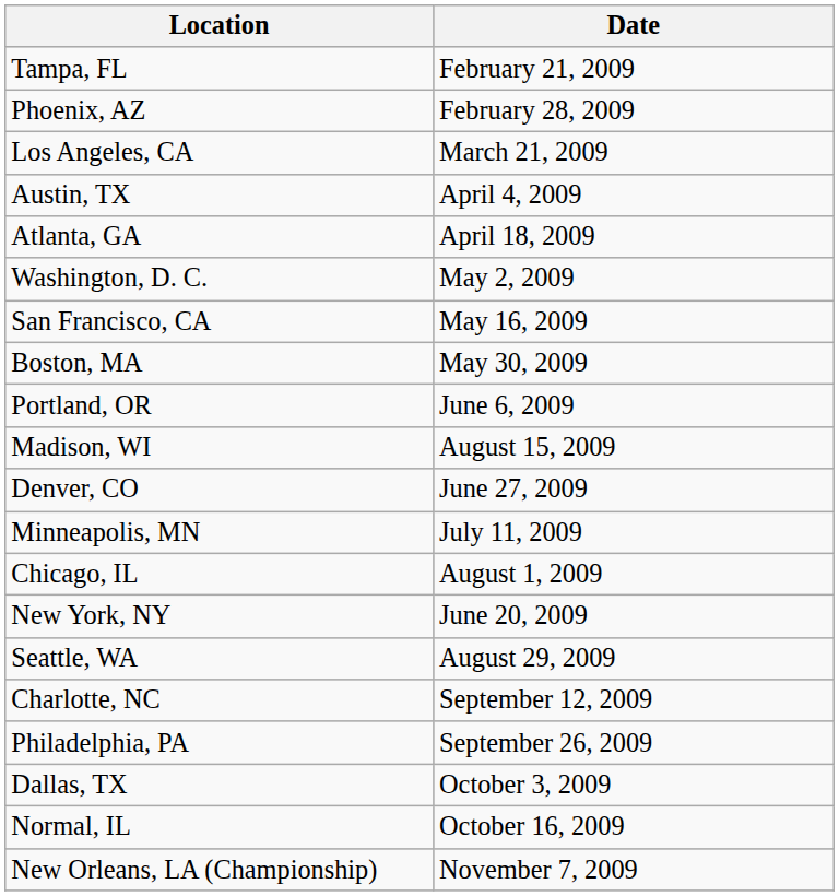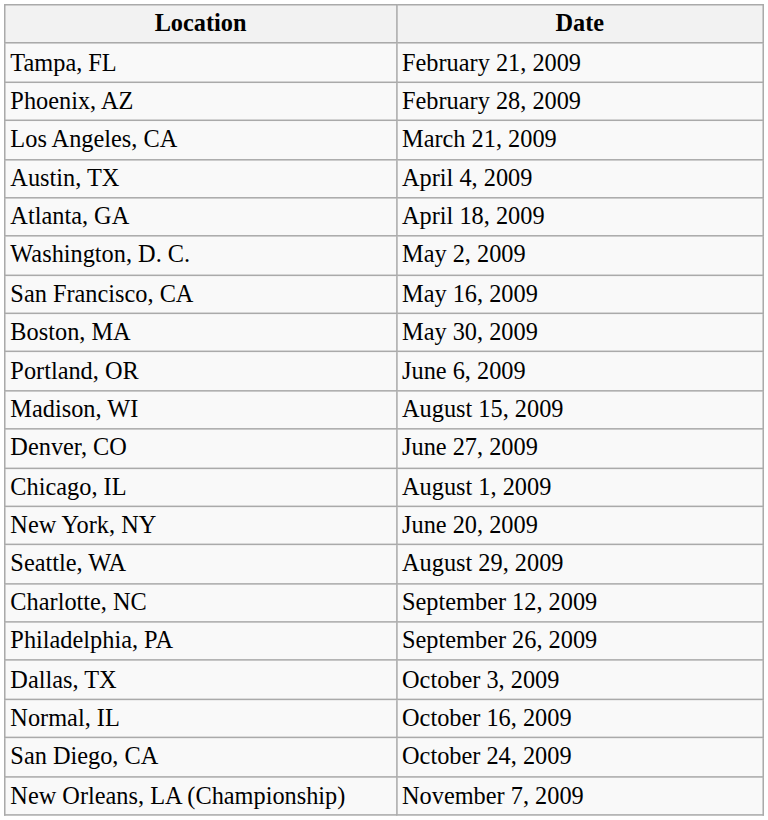- row: Minneapolis, MN | July 11, 2009
+ row: San Diego, CA | October 24, 2009
